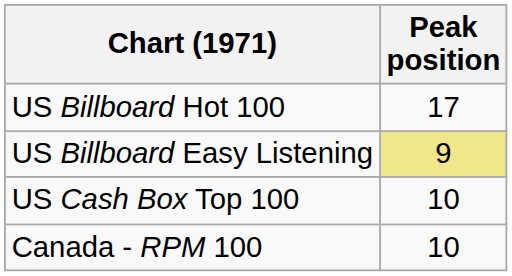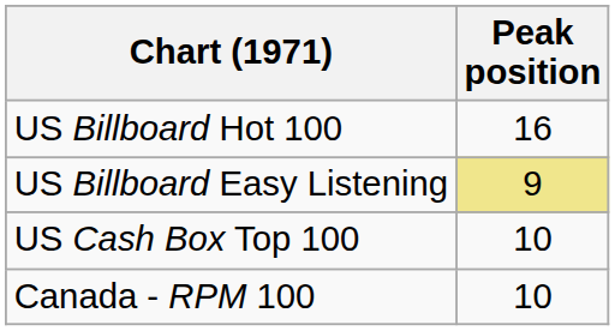US Billboard Hot 100 | Peak position: 17 -> 16
